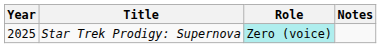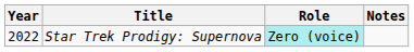Star Trek Prodigy: Supernova | Year: 2025 -> 2022
